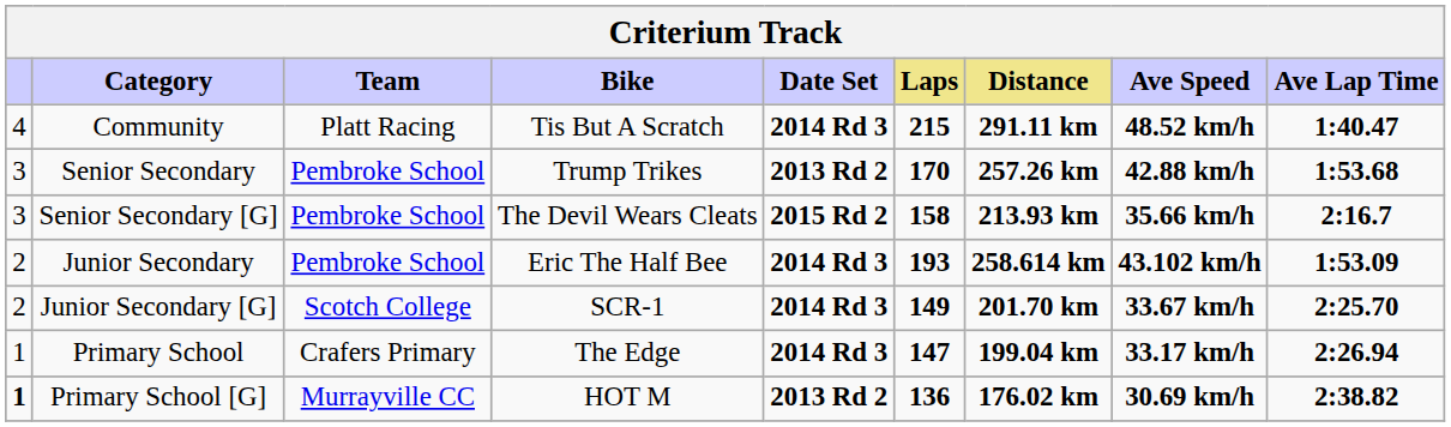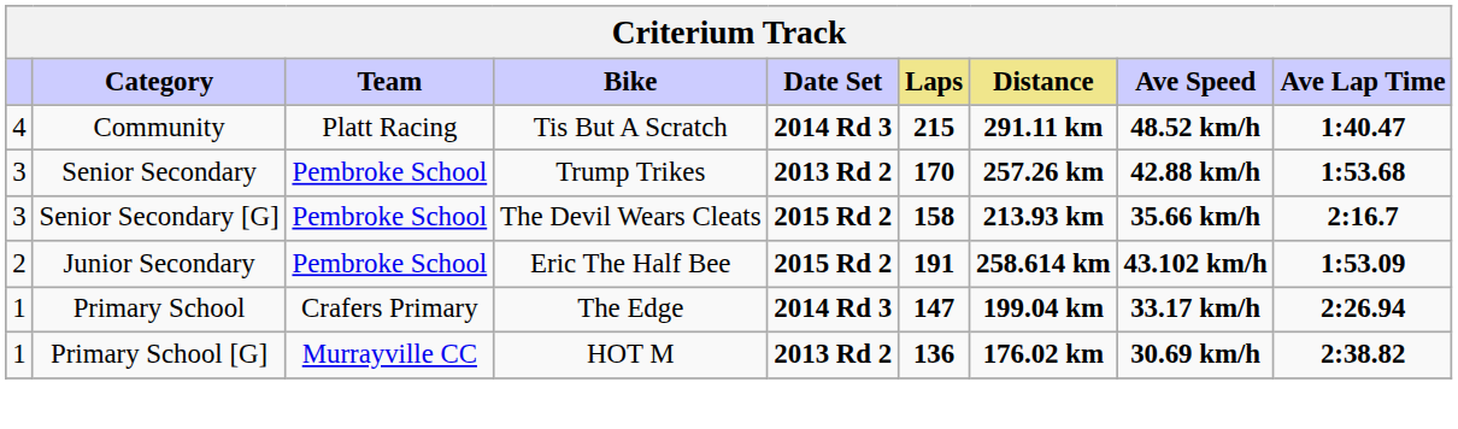Junior Secondary | Date Set: 2014 Rd 3 -> 2015 Rd 2
Junior Secondary | Laps: 193 -> 191
- row: 2 | Junior Secondary [G] | Scotch College | SCR-1 | 2014 Rd 3 | 149 | 201.70 km | 33.67 km/h | 2:25.70
Primary School [G] | column 1: bold -> normal
